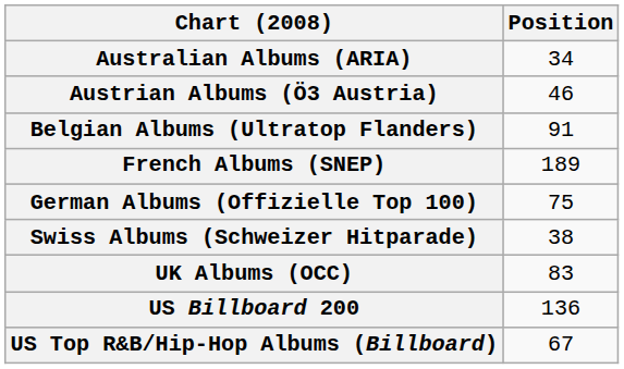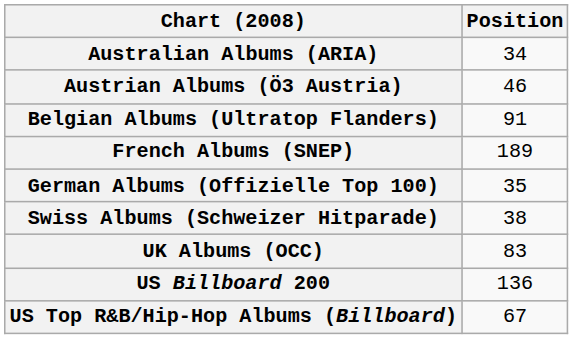German Albums (Offizielle Top 100) | Position: 75 -> 35
